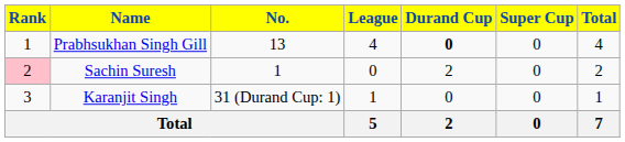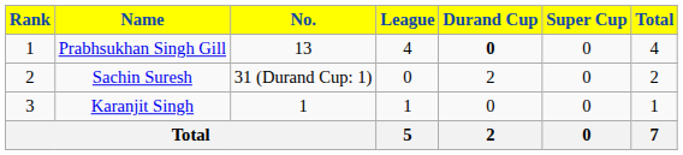Sachin Suresh | Rank: pink background -> no background
Sachin Suresh | No.: 1 -> 31 (Durand Cup: 1)
Karanjit Singh | No.: 31 (Durand Cup: 1) -> 1
